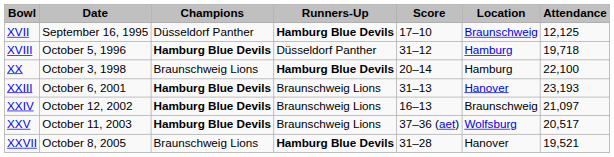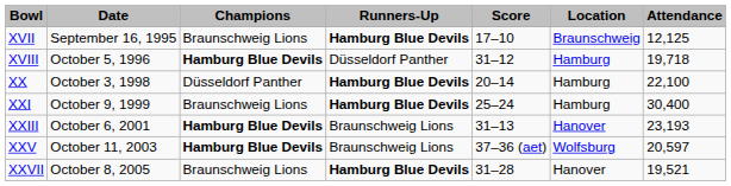XVII | column 3: Düsseldorf Panther -> Braunschweig Lions
XX | column 3: Braunschweig Lions -> Düsseldorf Panther
+ row: XXI | October 9, 1999 | Braunschweig Lions | Hamburg Blue Devils | 25–24 | Hamburg | 30,400
- row: XXIV | October 12, 2002 | Hamburg Blue Devils | Braunschweig Lions | 16–13 | Braunschweig | 21,097
XXV | column 7: 20,517 -> 20,597
